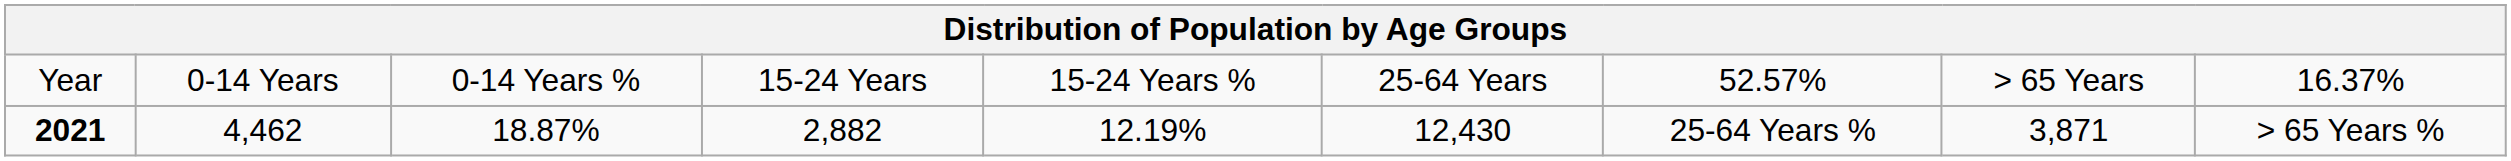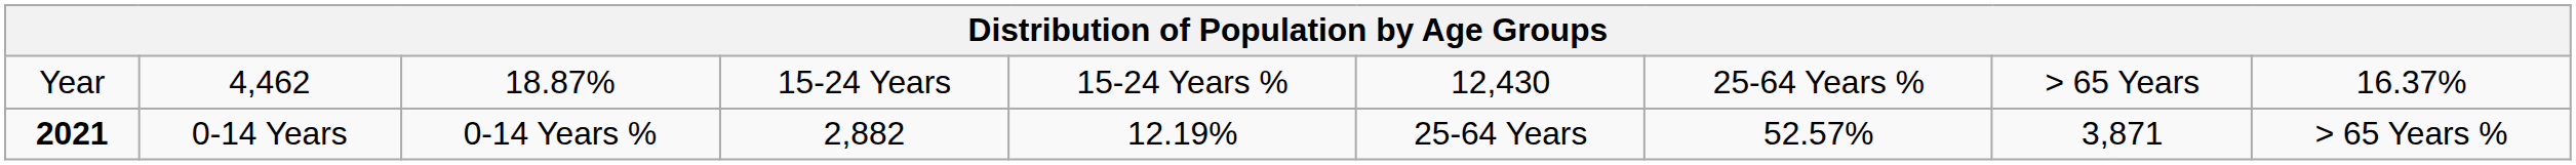Year | column 2: 0-14 Years -> 4,462
Year | column 3: 0-14 Years % -> 18.87%
Year | column 6: 25-64 Years -> 12,430
Year | column 7: 52.57% -> 25-64 Years %
2021 | column 2: 4,462 -> 0-14 Years
2021 | column 3: 18.87% -> 0-14 Years %
2021 | column 6: 12,430 -> 25-64 Years
2021 | column 7: 25-64 Years % -> 52.57%
